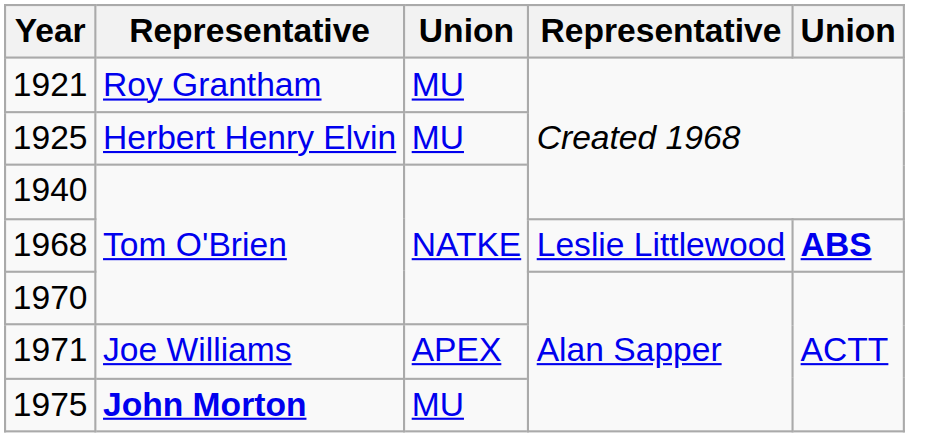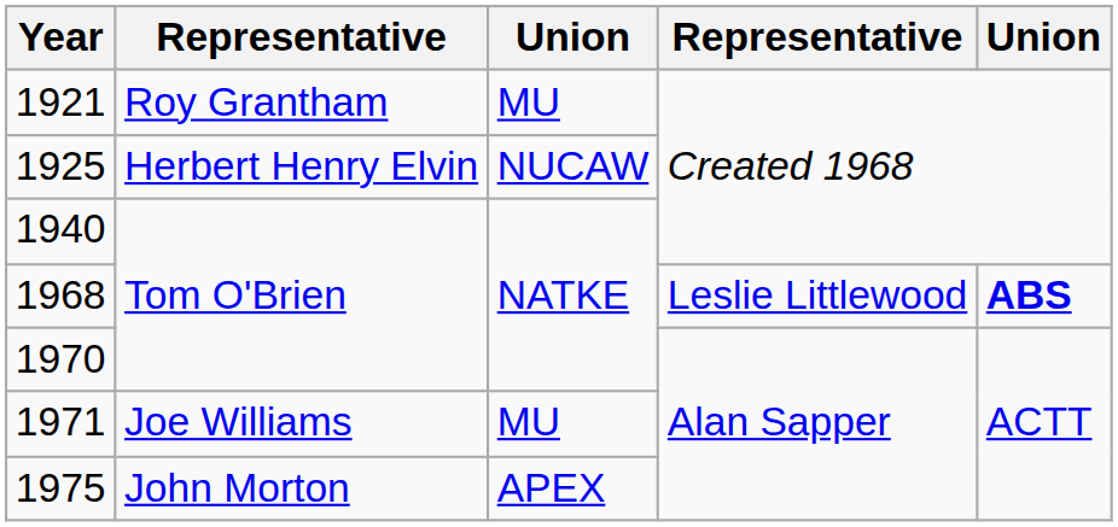1925 | column 3: MU -> NUCAW
1971 | column 3: APEX -> MU
1975 | column 2: bold -> normal
1975 | column 3: MU -> APEX
